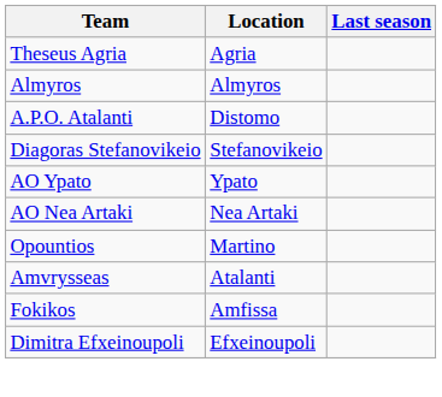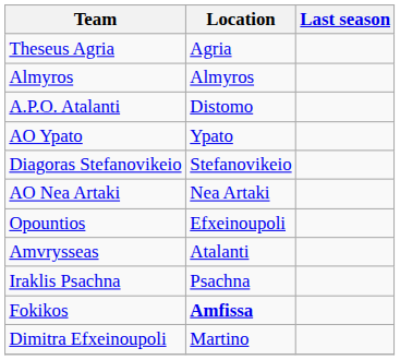rows swapped: Diagoras Stefanovikeio <-> AO Ypato
Opountios | Location: Martino -> Efxeinoupoli
+ row: Iraklis Psachna | Psachna
Fokikos | Location: normal -> bold
Dimitra Efxeinoupoli | Location: Efxeinoupoli -> Martino
